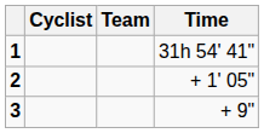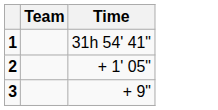- column: Cyclist
